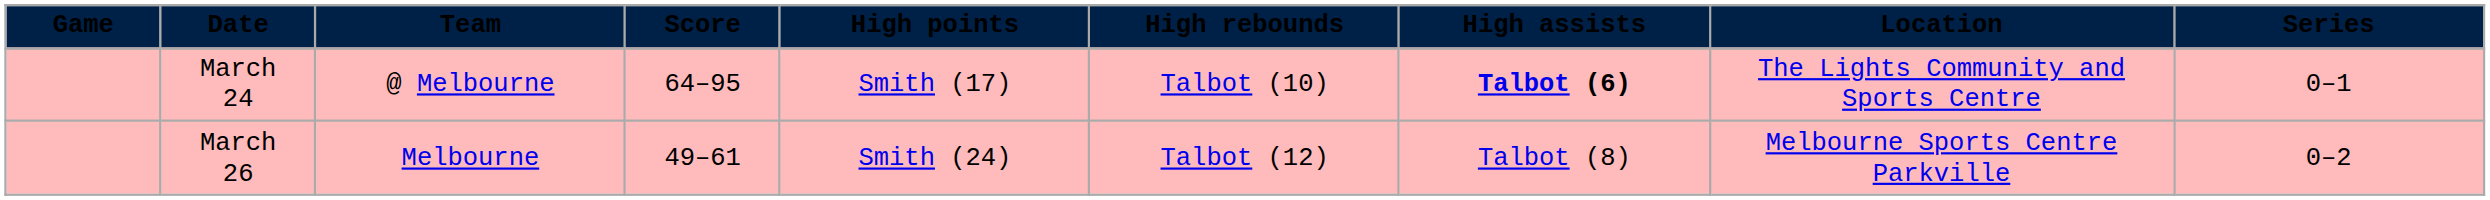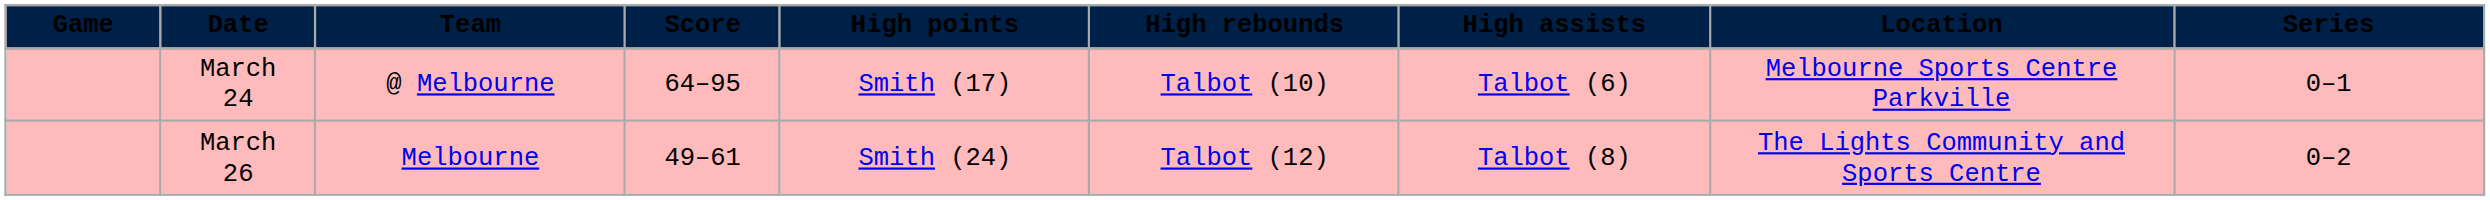March 24 | High assists: bold -> normal
March 24 | Location: The Lights Community and Sports Centre -> Melbourne Sports Centre Parkville
March 26 | Location: Melbourne Sports Centre Parkville -> The Lights Community and Sports Centre
